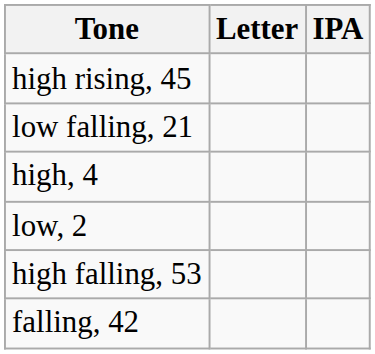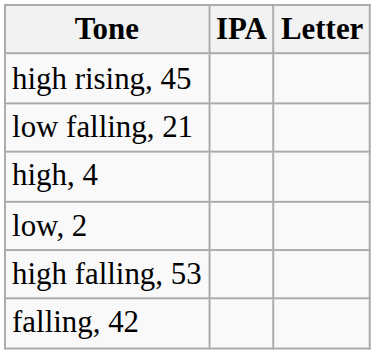columns swapped: IPA <-> Letter
